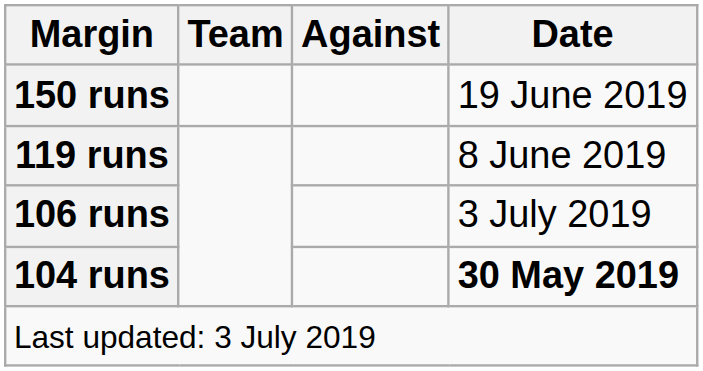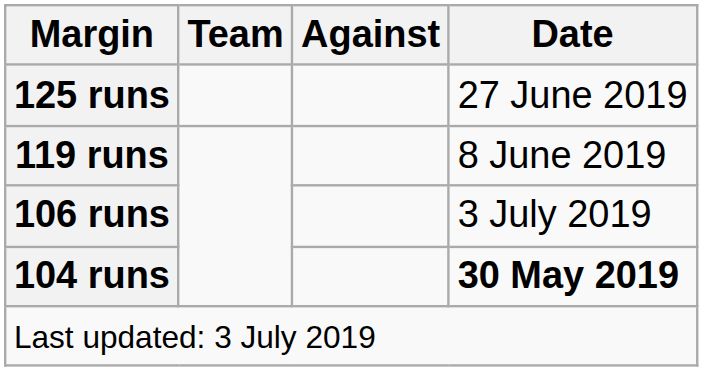- row: 150 runs | 19 June 2019
+ row: 125 runs | 27 June 2019
